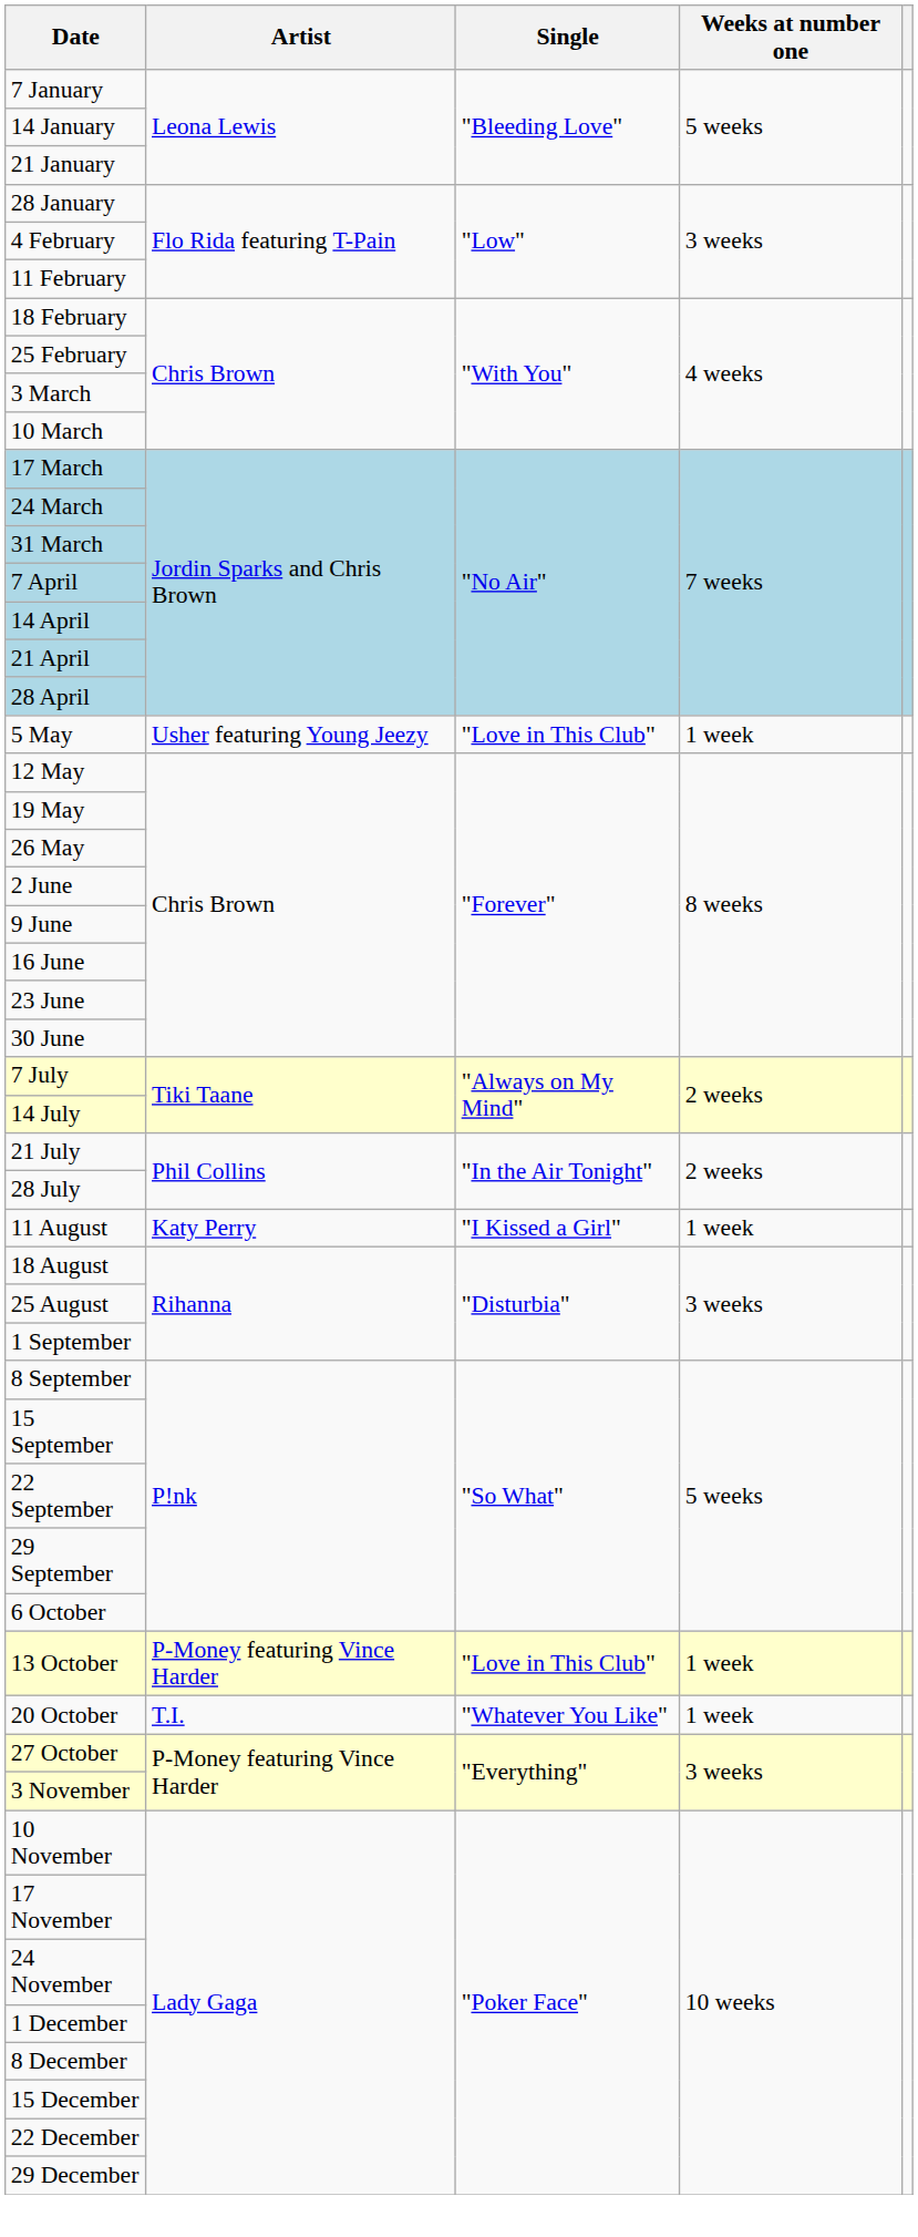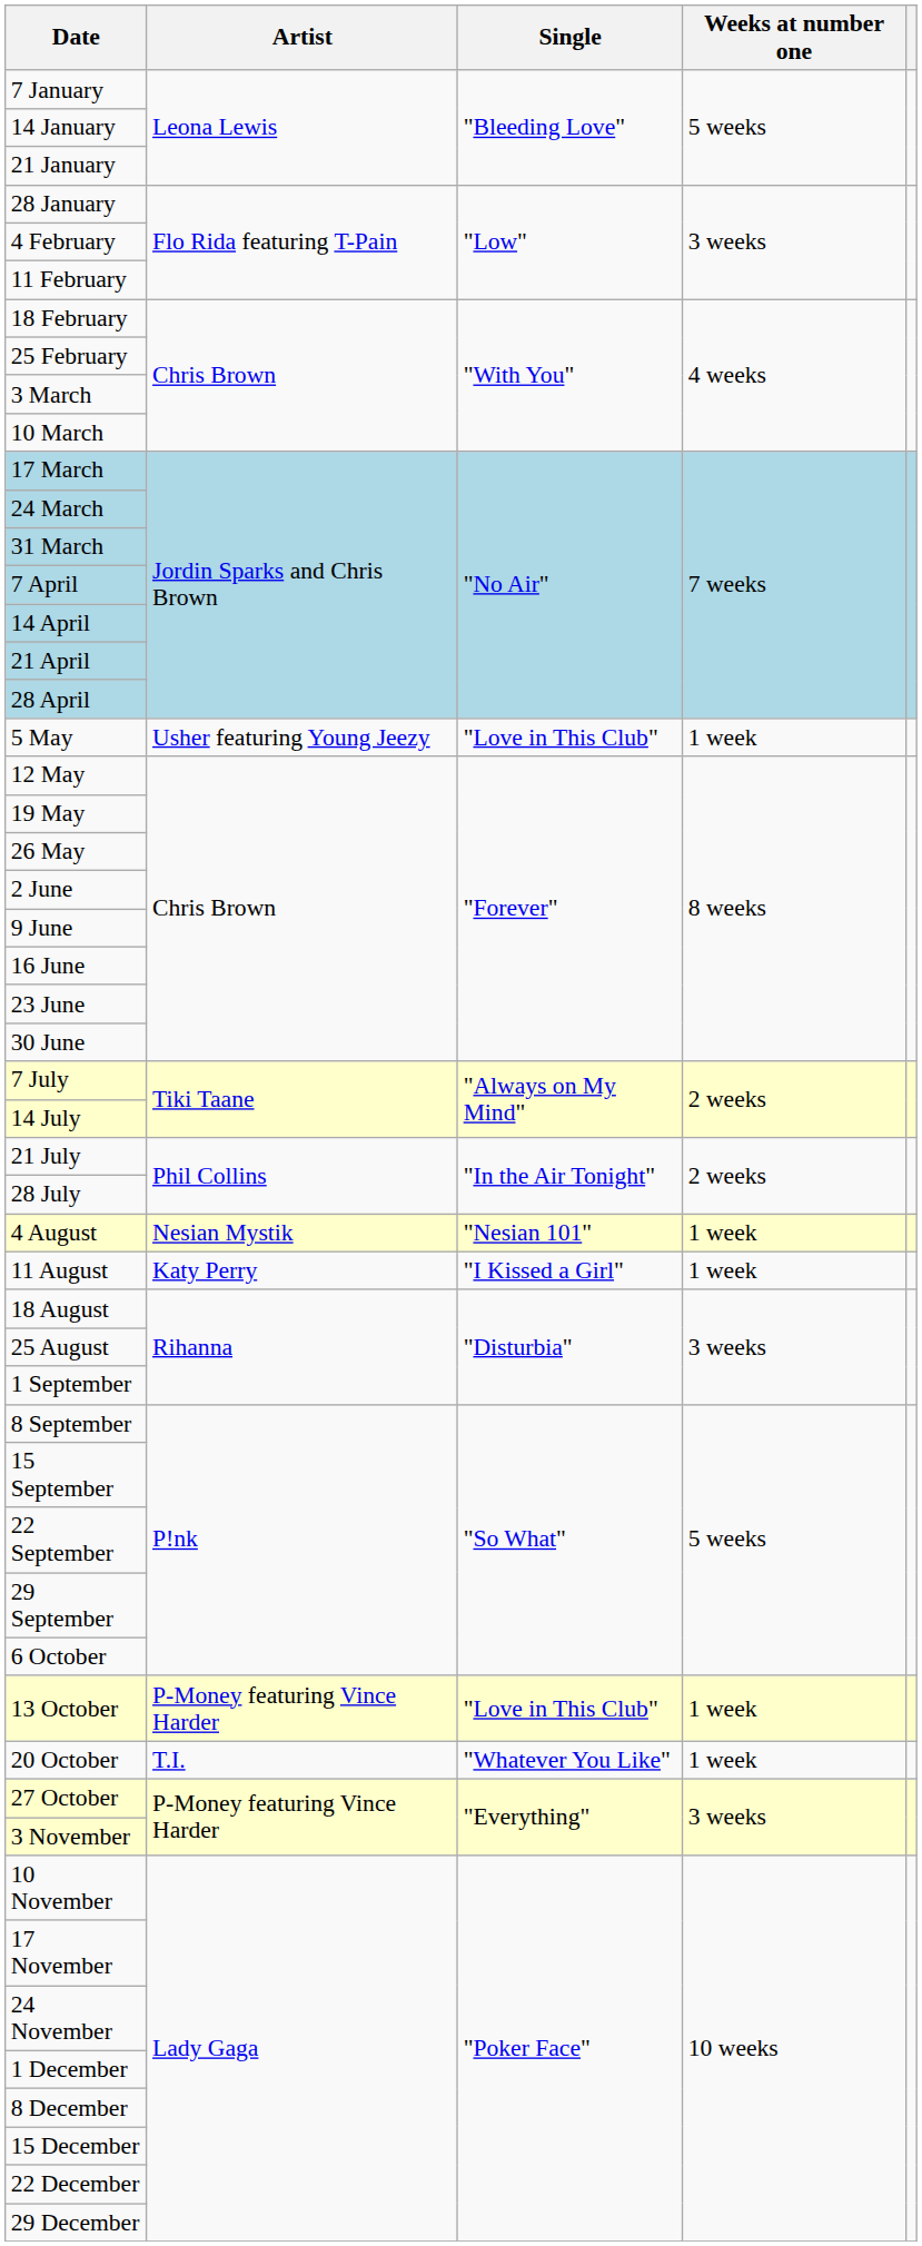+ row: 4 August | Nesian Mystik | "Nesian 101" | 1 week
